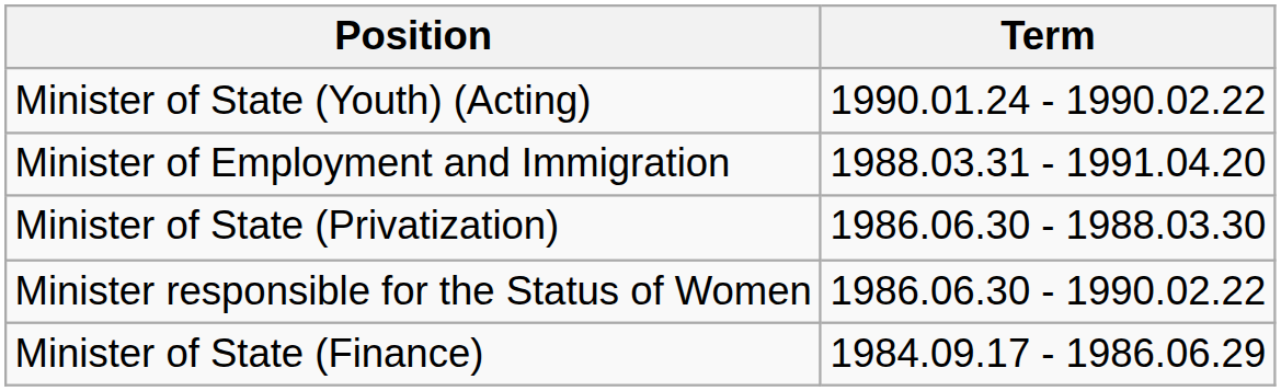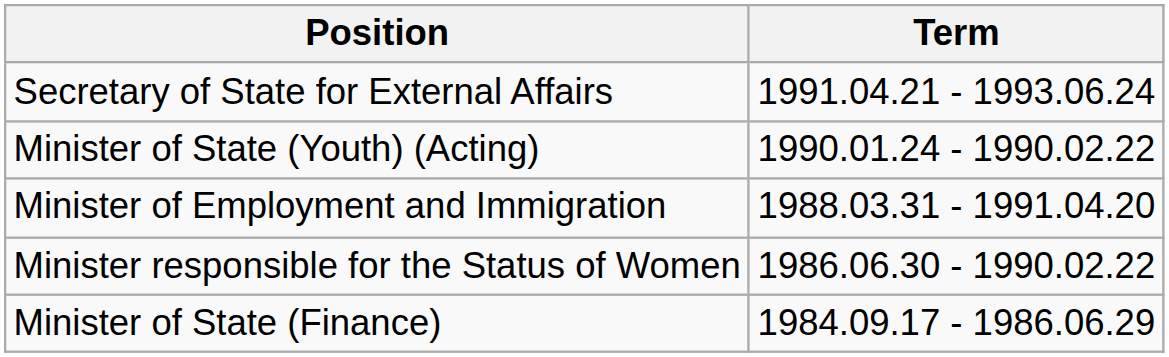+ row: Secretary of State for External Affairs | 1991.04.21 - 1993.06.24
- row: Minister of State (Privatization) | 1986.06.30 - 1988.03.30
